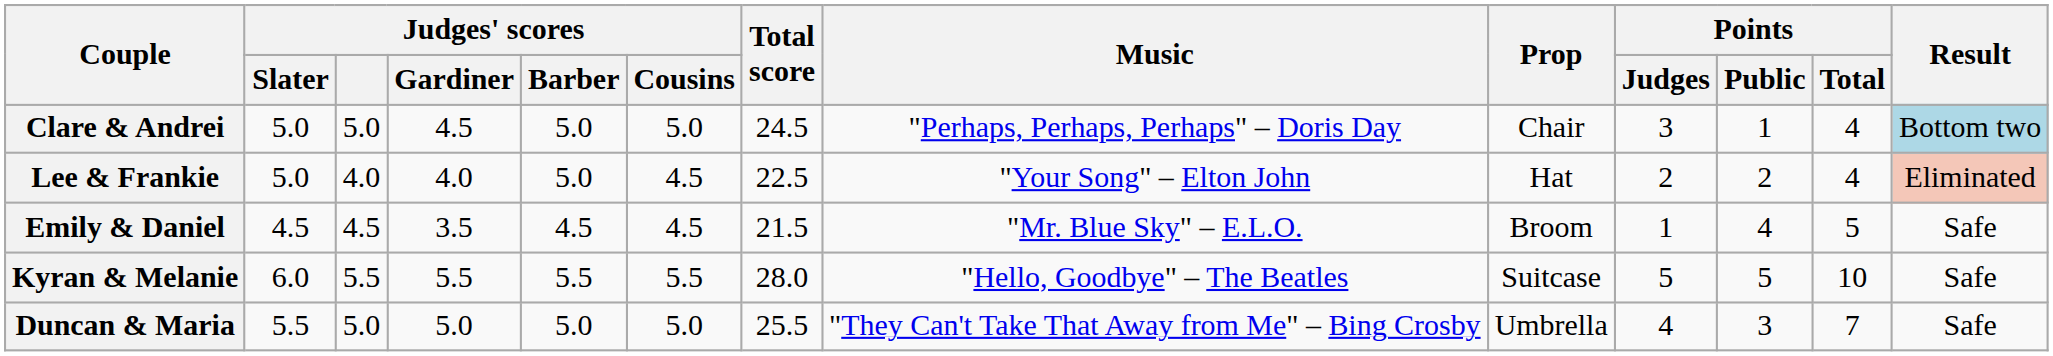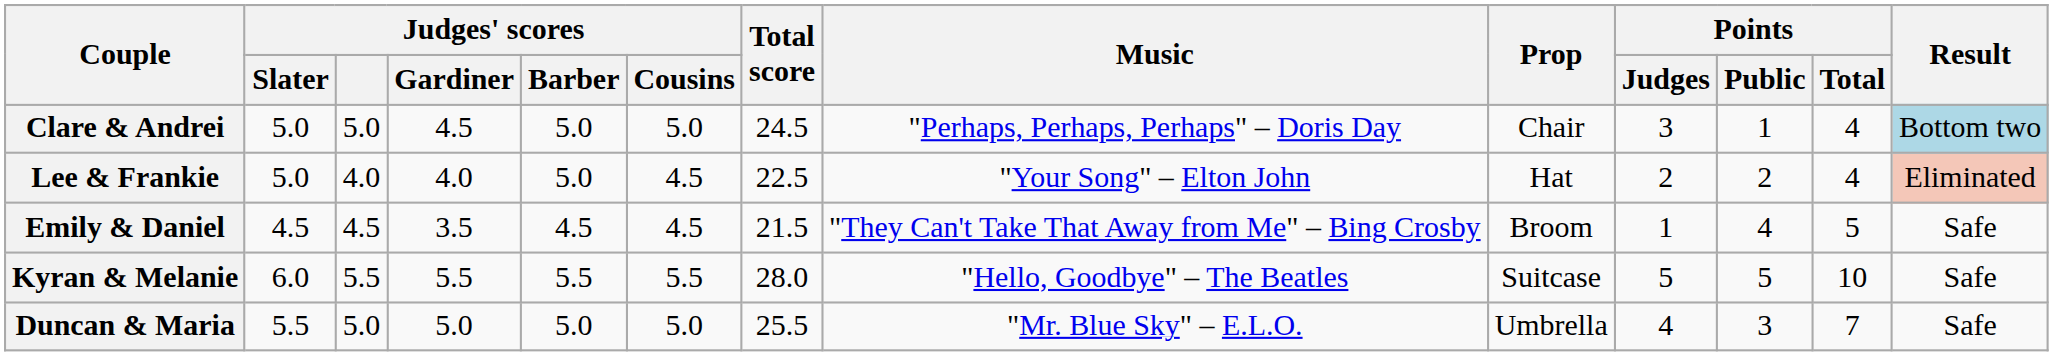Emily & Daniel | Music: "Mr. Blue Sky" – E.L.O. -> "They Can't Take That Away from Me" – Bing Crosby
Duncan & Maria | Music: "They Can't Take That Away from Me" – Bing Crosby -> "Mr. Blue Sky" – E.L.O.
